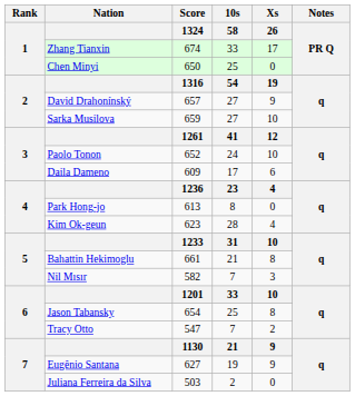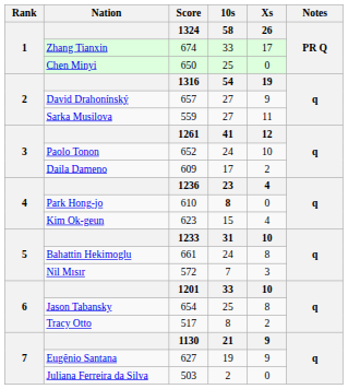Sarka Musilova | Score / 1324: 659 -> 559
Sarka Musilova | Xs / 26: 10 -> 11
Daila Dameno | Xs / 26: 6 -> 2
Park Hong-jo | Score / 1324: 613 -> 610
Park Hong-jo | 10s / 58: normal -> bold
Kim Ok-geun | 10s / 58: 28 -> 15
Bahattin Hekimoglu | 10s / 58: 21 -> 24
Nil Mısır | Score / 1324: 582 -> 572
Tracy Otto | Score / 1324: 547 -> 517
Tracy Otto | 10s / 58: 7 -> 8
